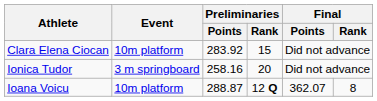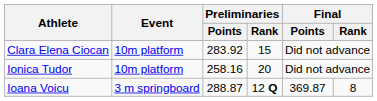Ionica Tudor | Event: 3 m springboard -> 10m platform
Ioana Voicu | Event: 10m platform -> 3 m springboard
Ioana Voicu | Final / Points: 362.07 -> 369.87
